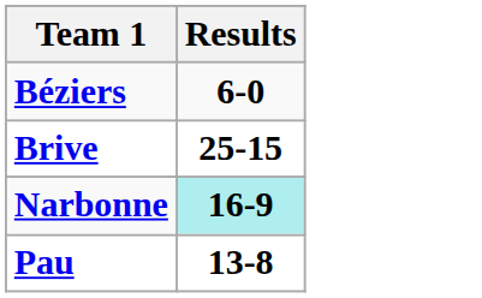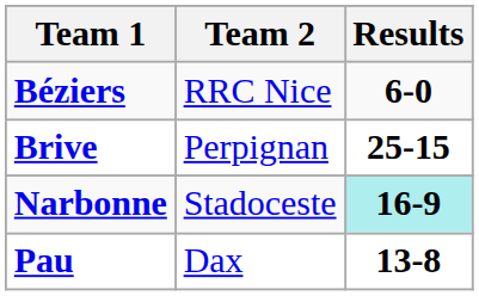+ column: Team 2 | RRC Nice | Perpignan | Stadoceste | Dax
